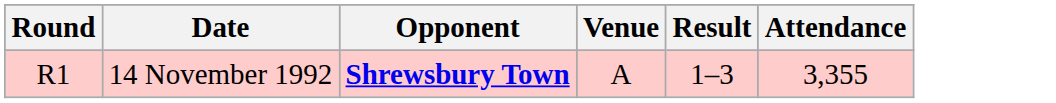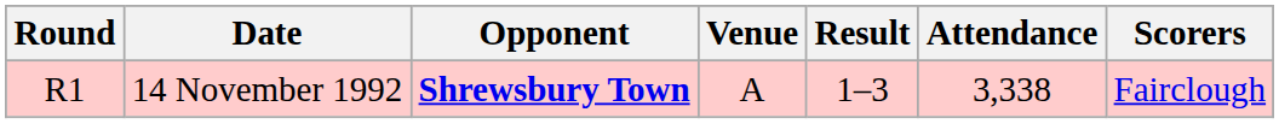+ column: Scorers | Fairclough
14 November 1992 | Attendance: 3,355 -> 3,338
